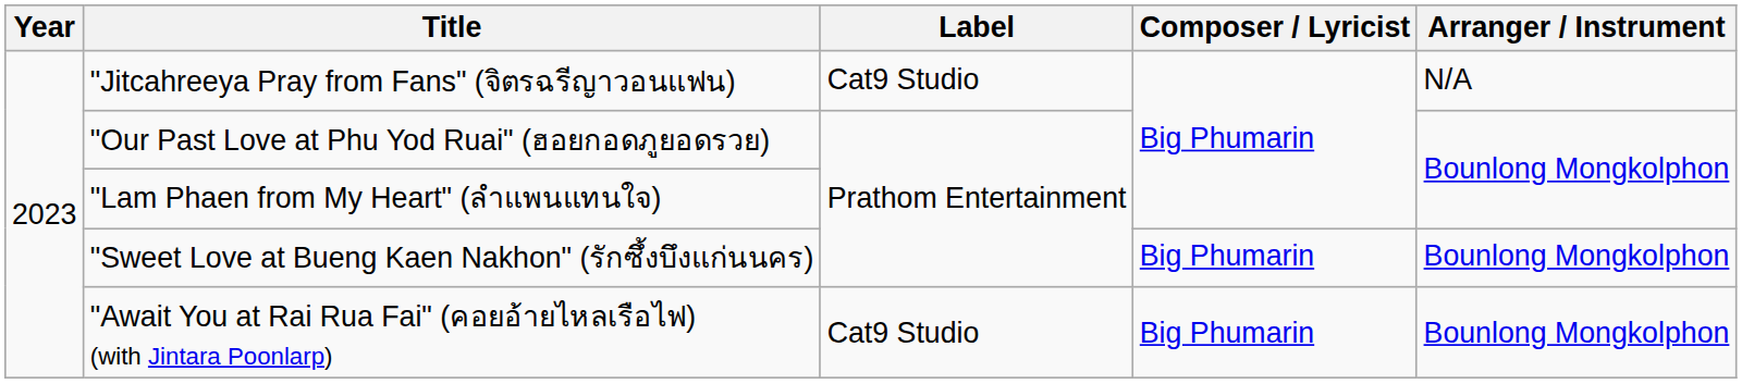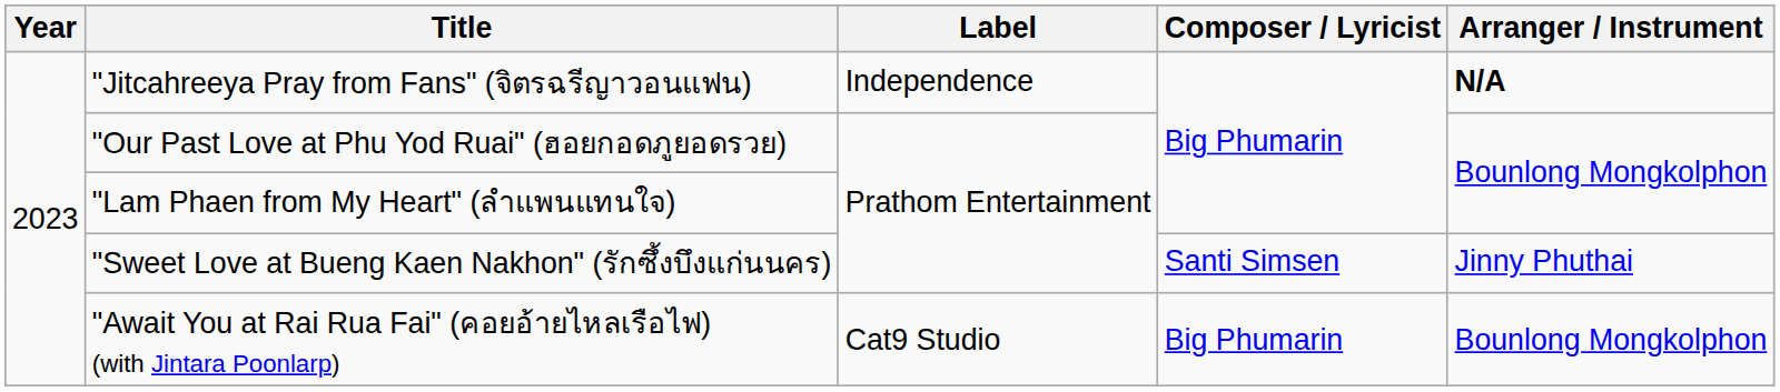"Jitcahreeya Pray from Fans" (จิตรฉรีญาวอนแฟน) | Label: Cat9 Studio -> Independence
"Jitcahreeya Pray from Fans" (จิตรฉรีญาวอนแฟน) | Arranger / Instrument: normal -> bold
"Sweet Love at Bueng Kaen Nakhon" (รักซึ้งบึงแก่นนคร) | Composer / Lyricist: Big Phumarin -> Santi Simsen
"Sweet Love at Bueng Kaen Nakhon" (รักซึ้งบึงแก่นนคร) | Arranger / Instrument: Bounlong Mongkolphon -> Jinny Phuthai
